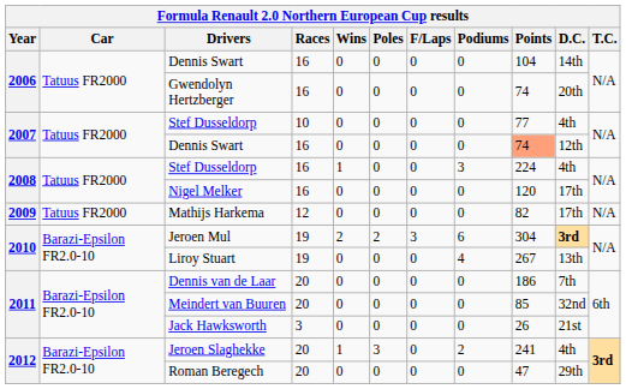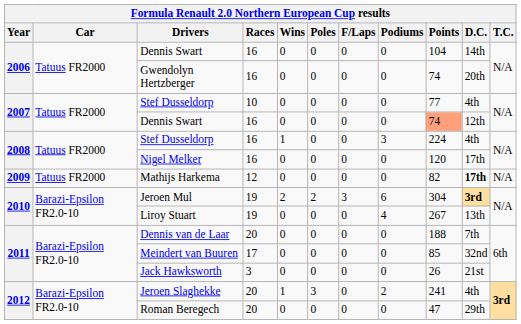Mathijs Harkema | D.C.: normal -> bold
Dennis van de Laar | Points: 186 -> 188
Meindert van Buuren | Races: 20 -> 17
